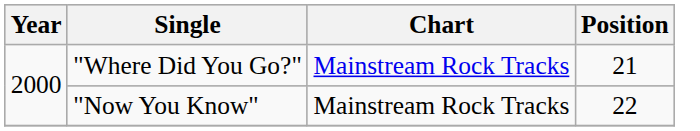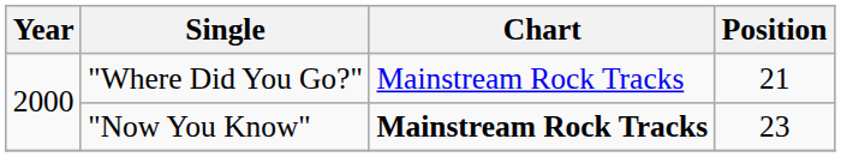"Now You Know" | Chart: normal -> bold
"Now You Know" | Position: 22 -> 23
